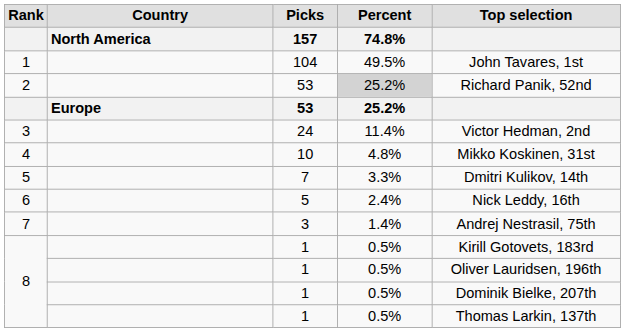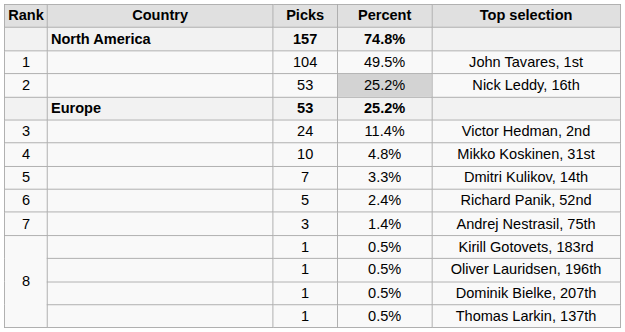2 | Top selection: Richard Panik, 52nd -> Nick Leddy, 16th
6 | Top selection: Nick Leddy, 16th -> Richard Panik, 52nd
